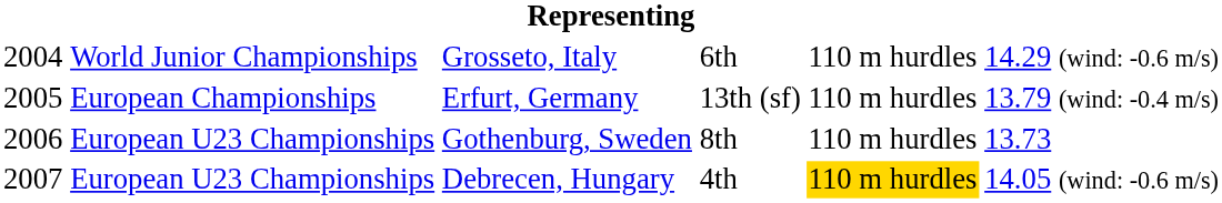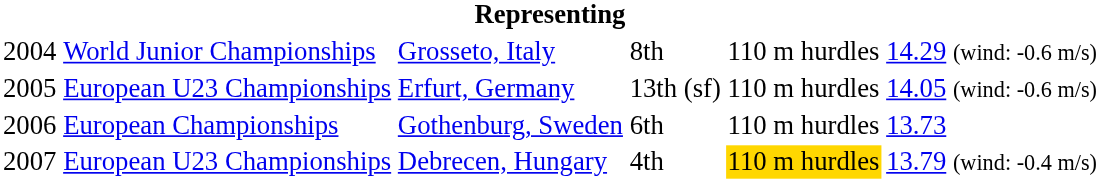Grosseto, Italy | column 4: 6th -> 8th
Erfurt, Germany | column 2: European Championships -> European U23 Championships
Erfurt, Germany | column 6: 13.79 (wind: -0.4 m/s) -> 14.05 (wind: -0.6 m/s)
Gothenburg, Sweden | column 2: European U23 Championships -> European Championships
Gothenburg, Sweden | column 4: 8th -> 6th
Debrecen, Hungary | column 6: 14.05 (wind: -0.6 m/s) -> 13.79 (wind: -0.4 m/s)
